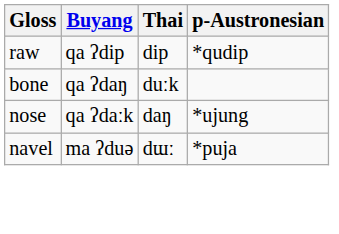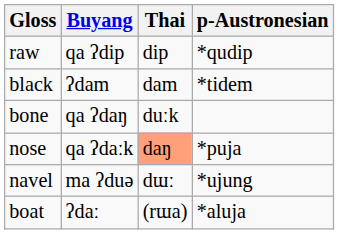+ row: black | ʔdam | dam | *tidem
nose | Thai: no background -> lightsalmon background
nose | p-Austronesian: *ujung -> *puja
navel | p-Austronesian: *puja -> *ujung
+ row: boat | ʔdaː | (rɯa) | *aluja
